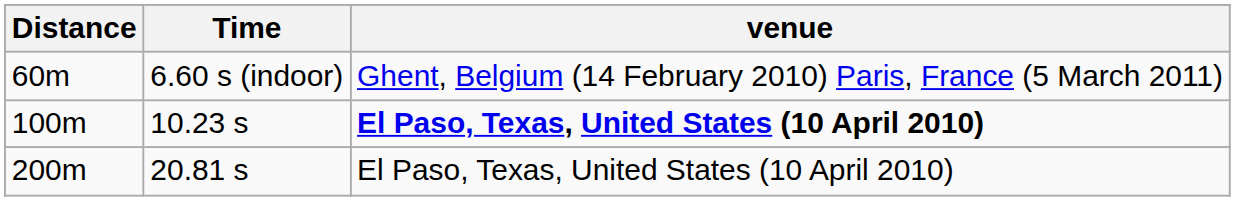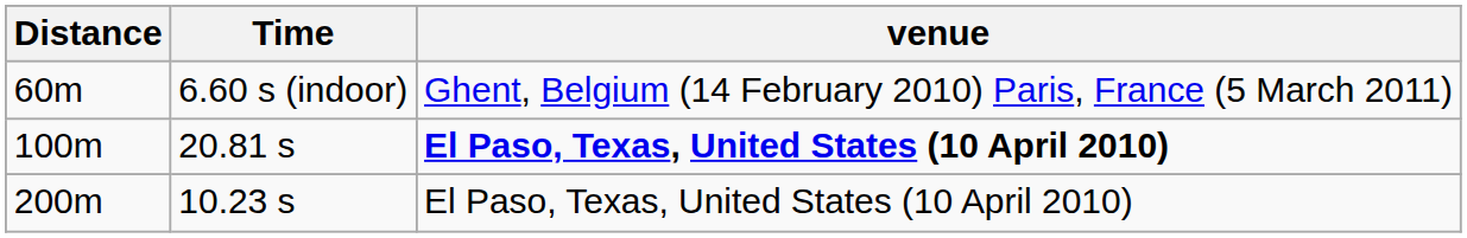100m | Time: 10.23 s -> 20.81 s
200m | Time: 20.81 s -> 10.23 s
